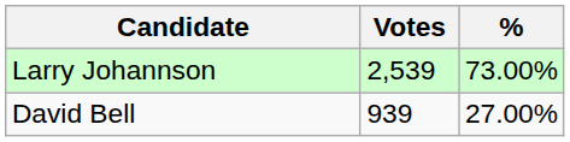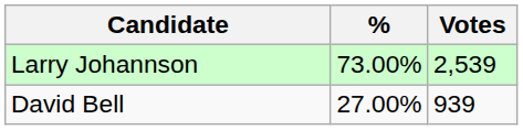columns swapped: Votes <-> %
